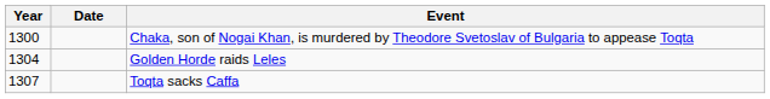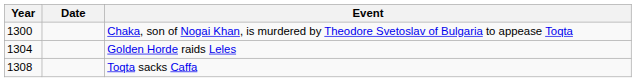Toqta sacks Caffa | Year: 1307 -> 1308
